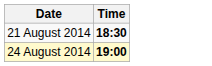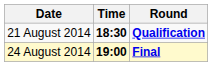+ column: Round | Qualification | Final
